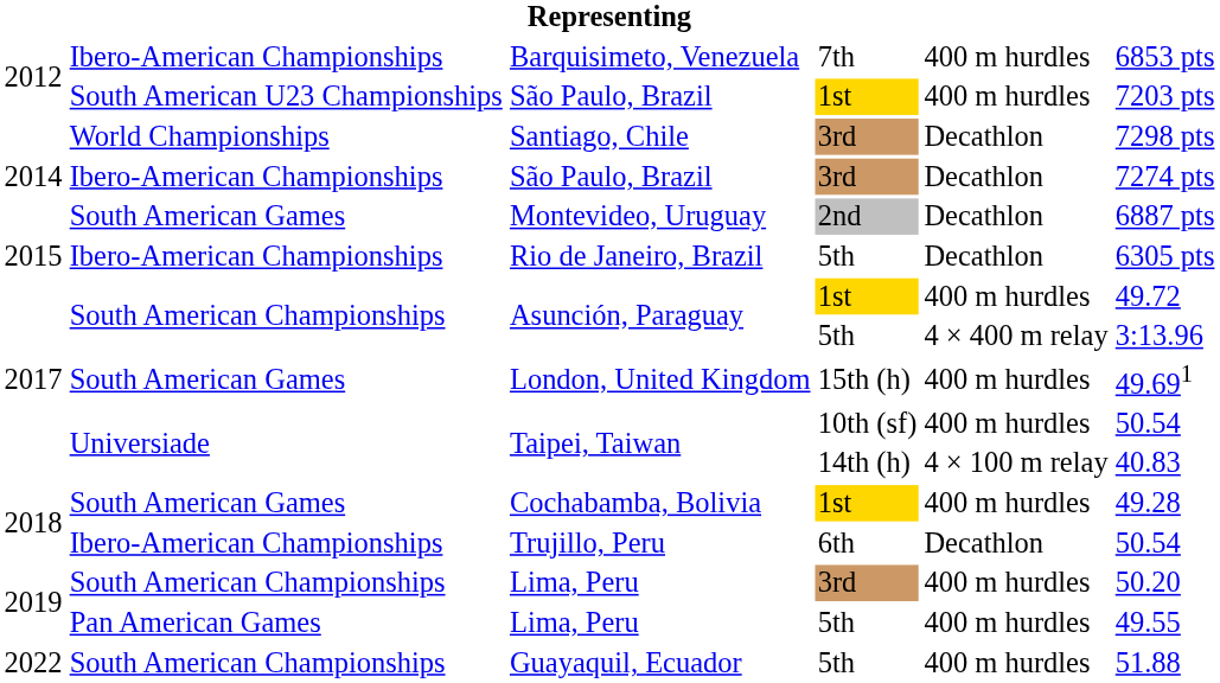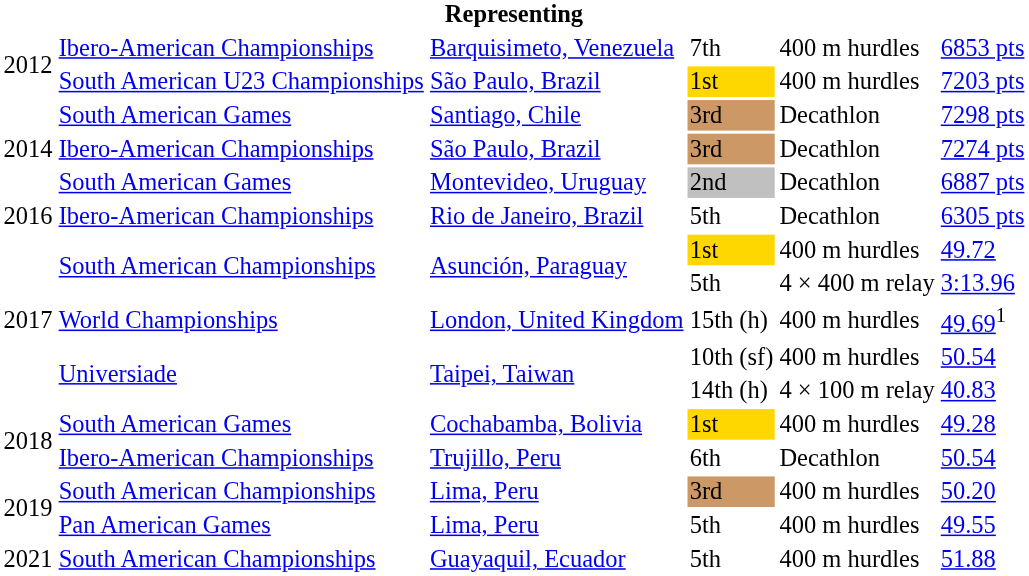Santiago, Chile | column 2: World Championships -> South American Games
Rio de Janeiro, Brazil | column 1: 2015 -> 2016
London, United Kingdom | column 2: South American Games -> World Championships
Guayaquil, Ecuador | column 1: 2022 -> 2021
